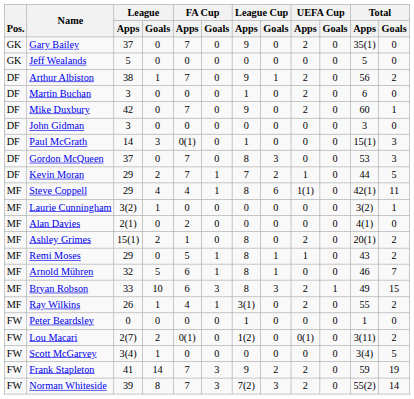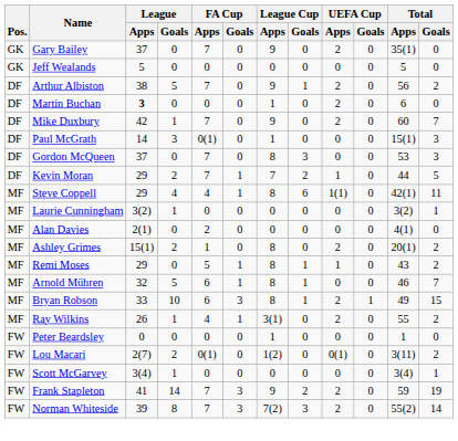Arthur Albiston | League / Goals: 1 -> 5
Martin Buchan | League / Apps: normal -> bold
Mike Duxbury | League / Goals: 0 -> 1
Mike Duxbury | Total / Goals: 1 -> 7
- row: DF | John Gidman | 3 | 0 | 0 | 0 | 0 | 0 | 0 | 0 | 3 | 0
Bryan Robson | League Cup / Goals: 3 -> 1
Scott McGarvey | Total / Goals: 5 -> 1
